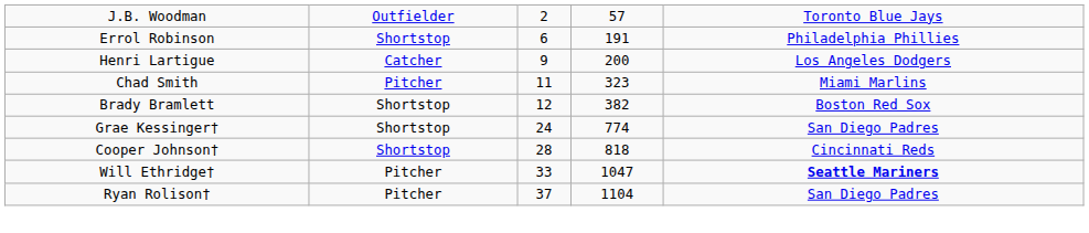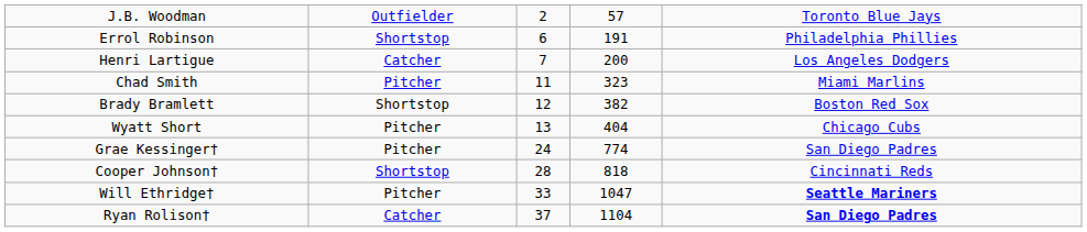Henri Lartigue | column 3: 9 -> 7
+ row: Wyatt Short | Pitcher | 13 | 404 | Chicago Cubs
Grae Kessinger† | column 2: Shortstop -> Pitcher
Ryan Rolison† | column 2: Pitcher -> Catcher
Ryan Rolison† | column 5: normal -> bold
